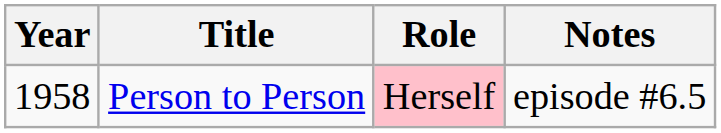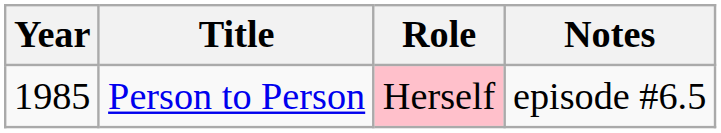Person to Person | Year: 1958 -> 1985
